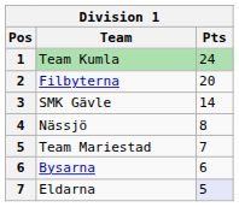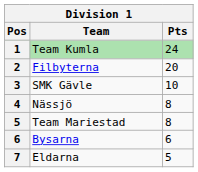SMK Gävle | Pts: 14 -> 10
Team Mariestad | Pts: 7 -> 8
Eldarna | Pts: lavender background -> no background
